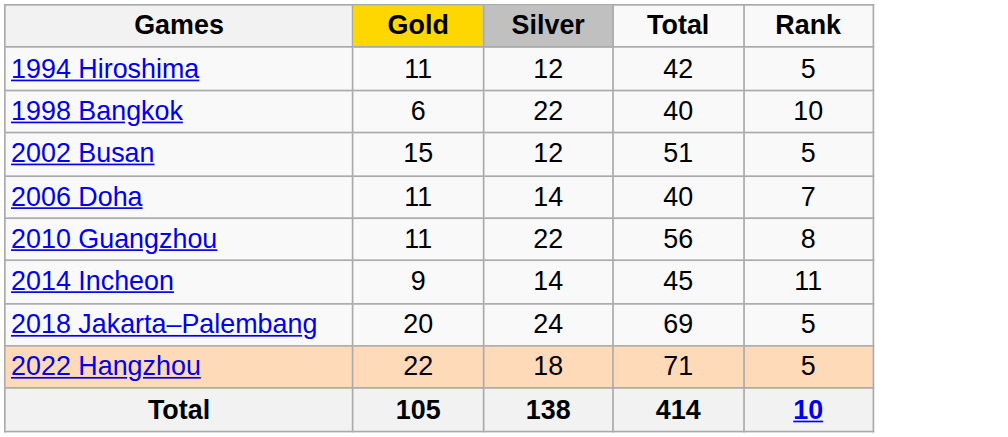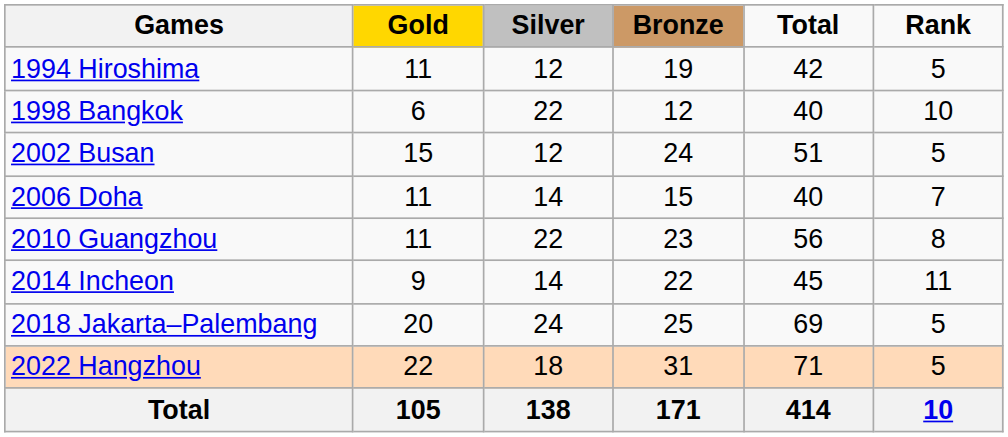+ column: Bronze | 19 | 12 | 24 | 15 | 23 | 22 | 25 | 31 | 171
